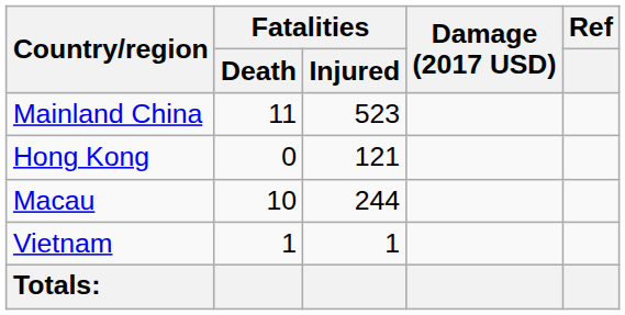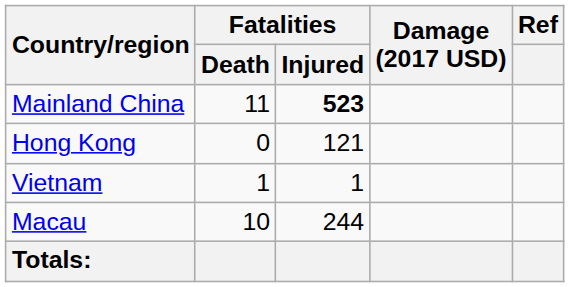Mainland China | Fatalities / Injured: normal -> bold
rows swapped: Macau <-> Vietnam
